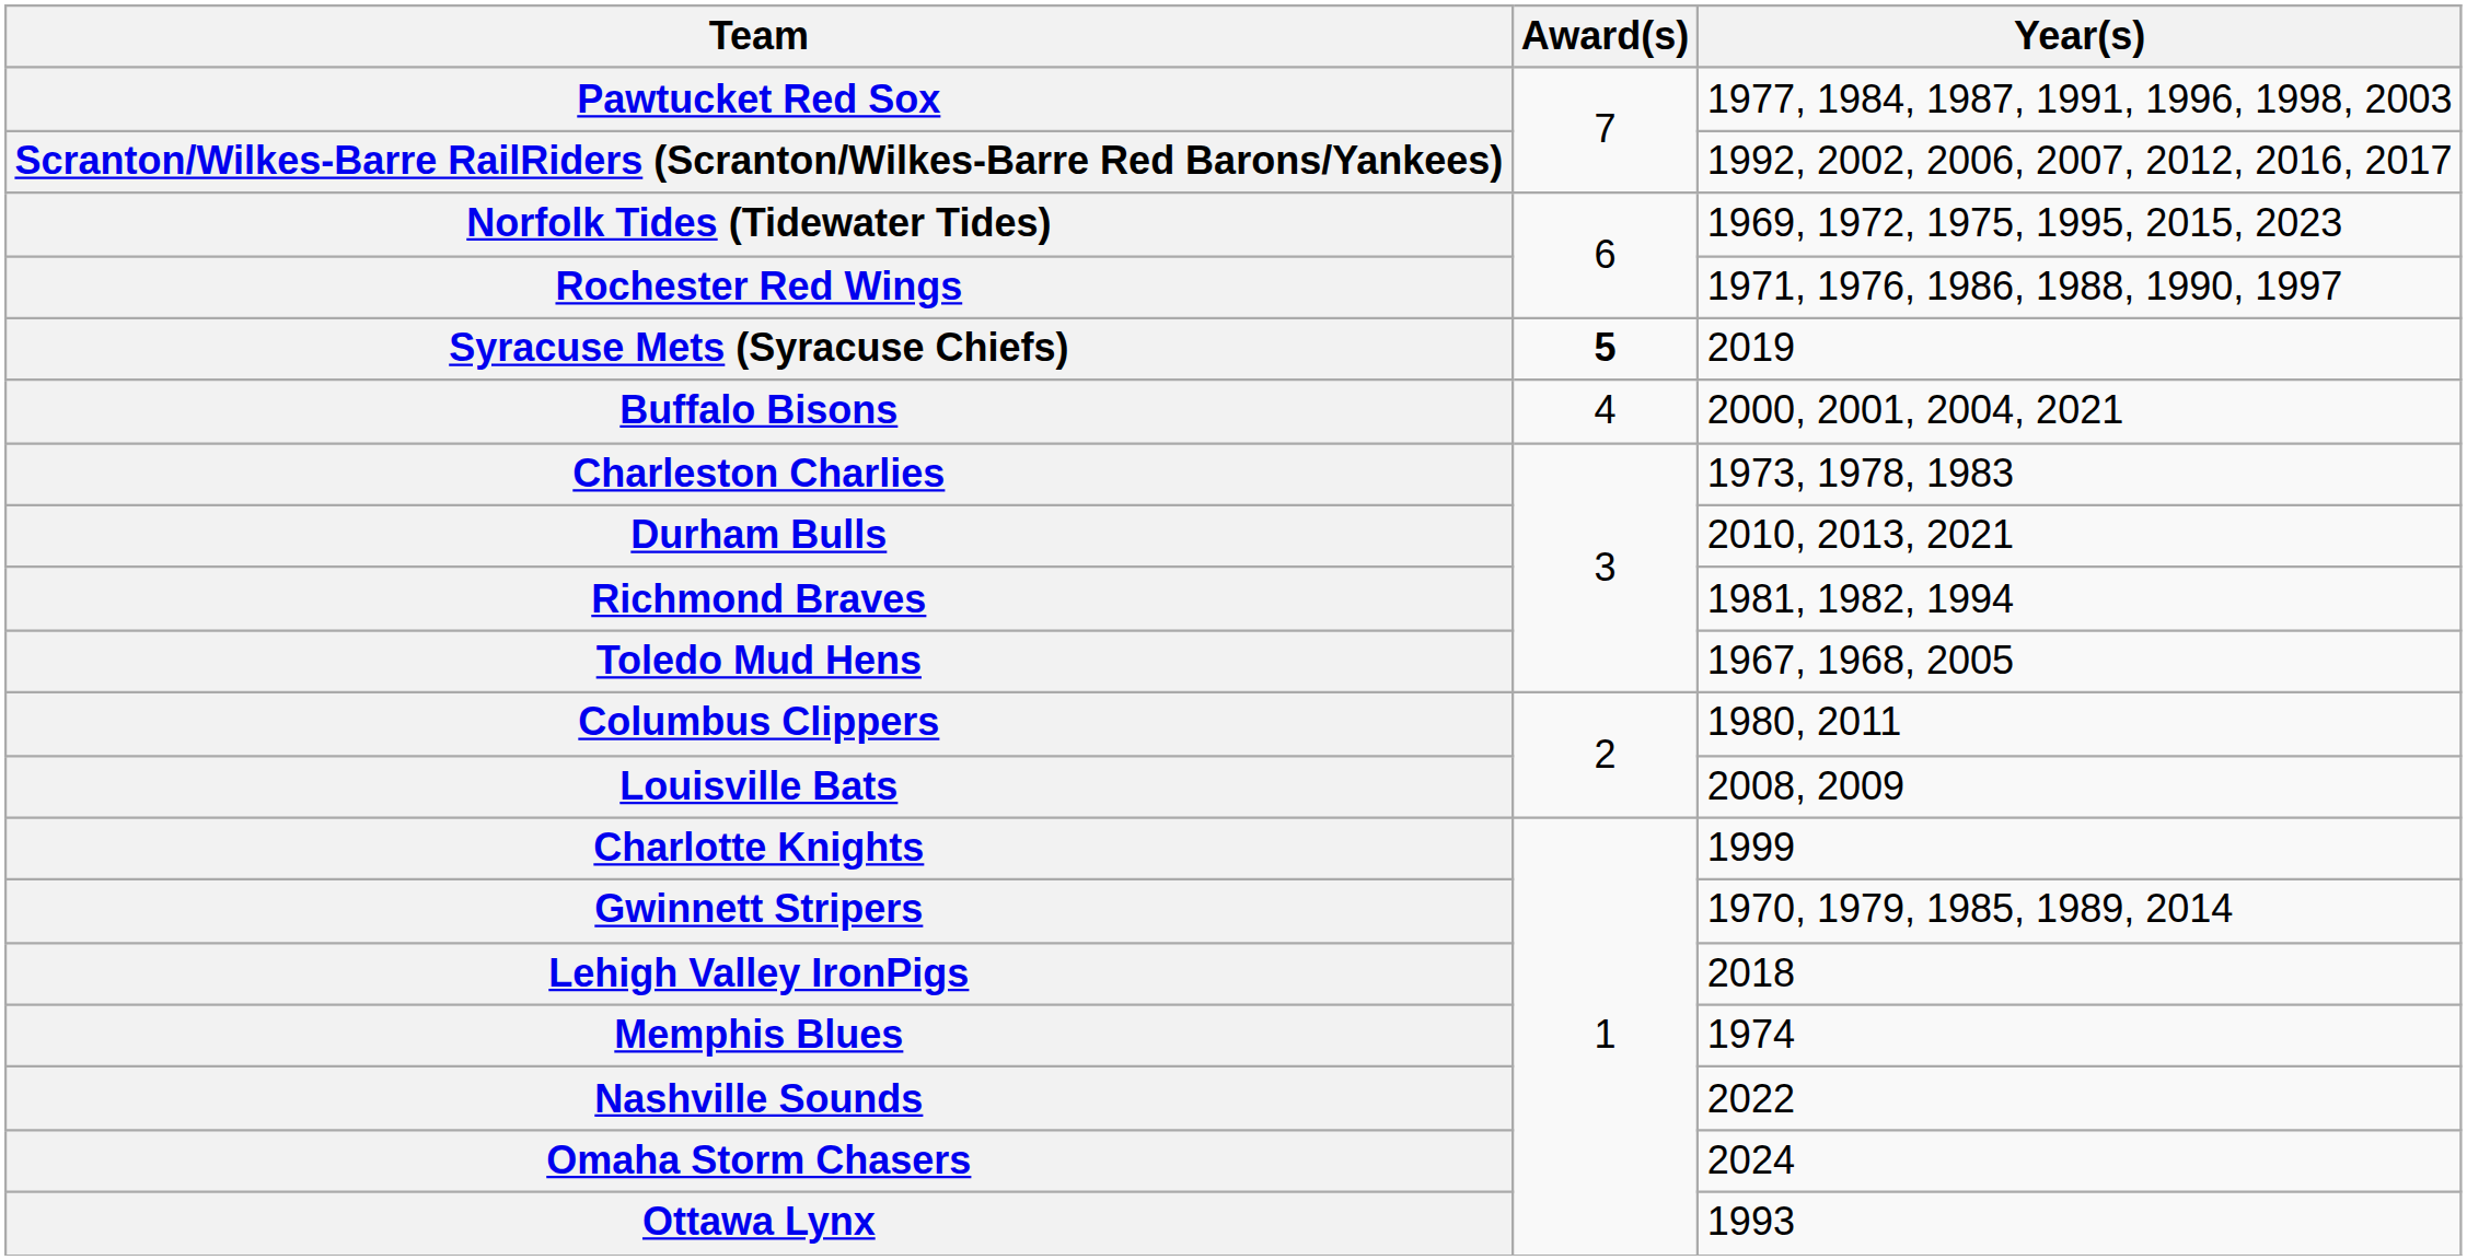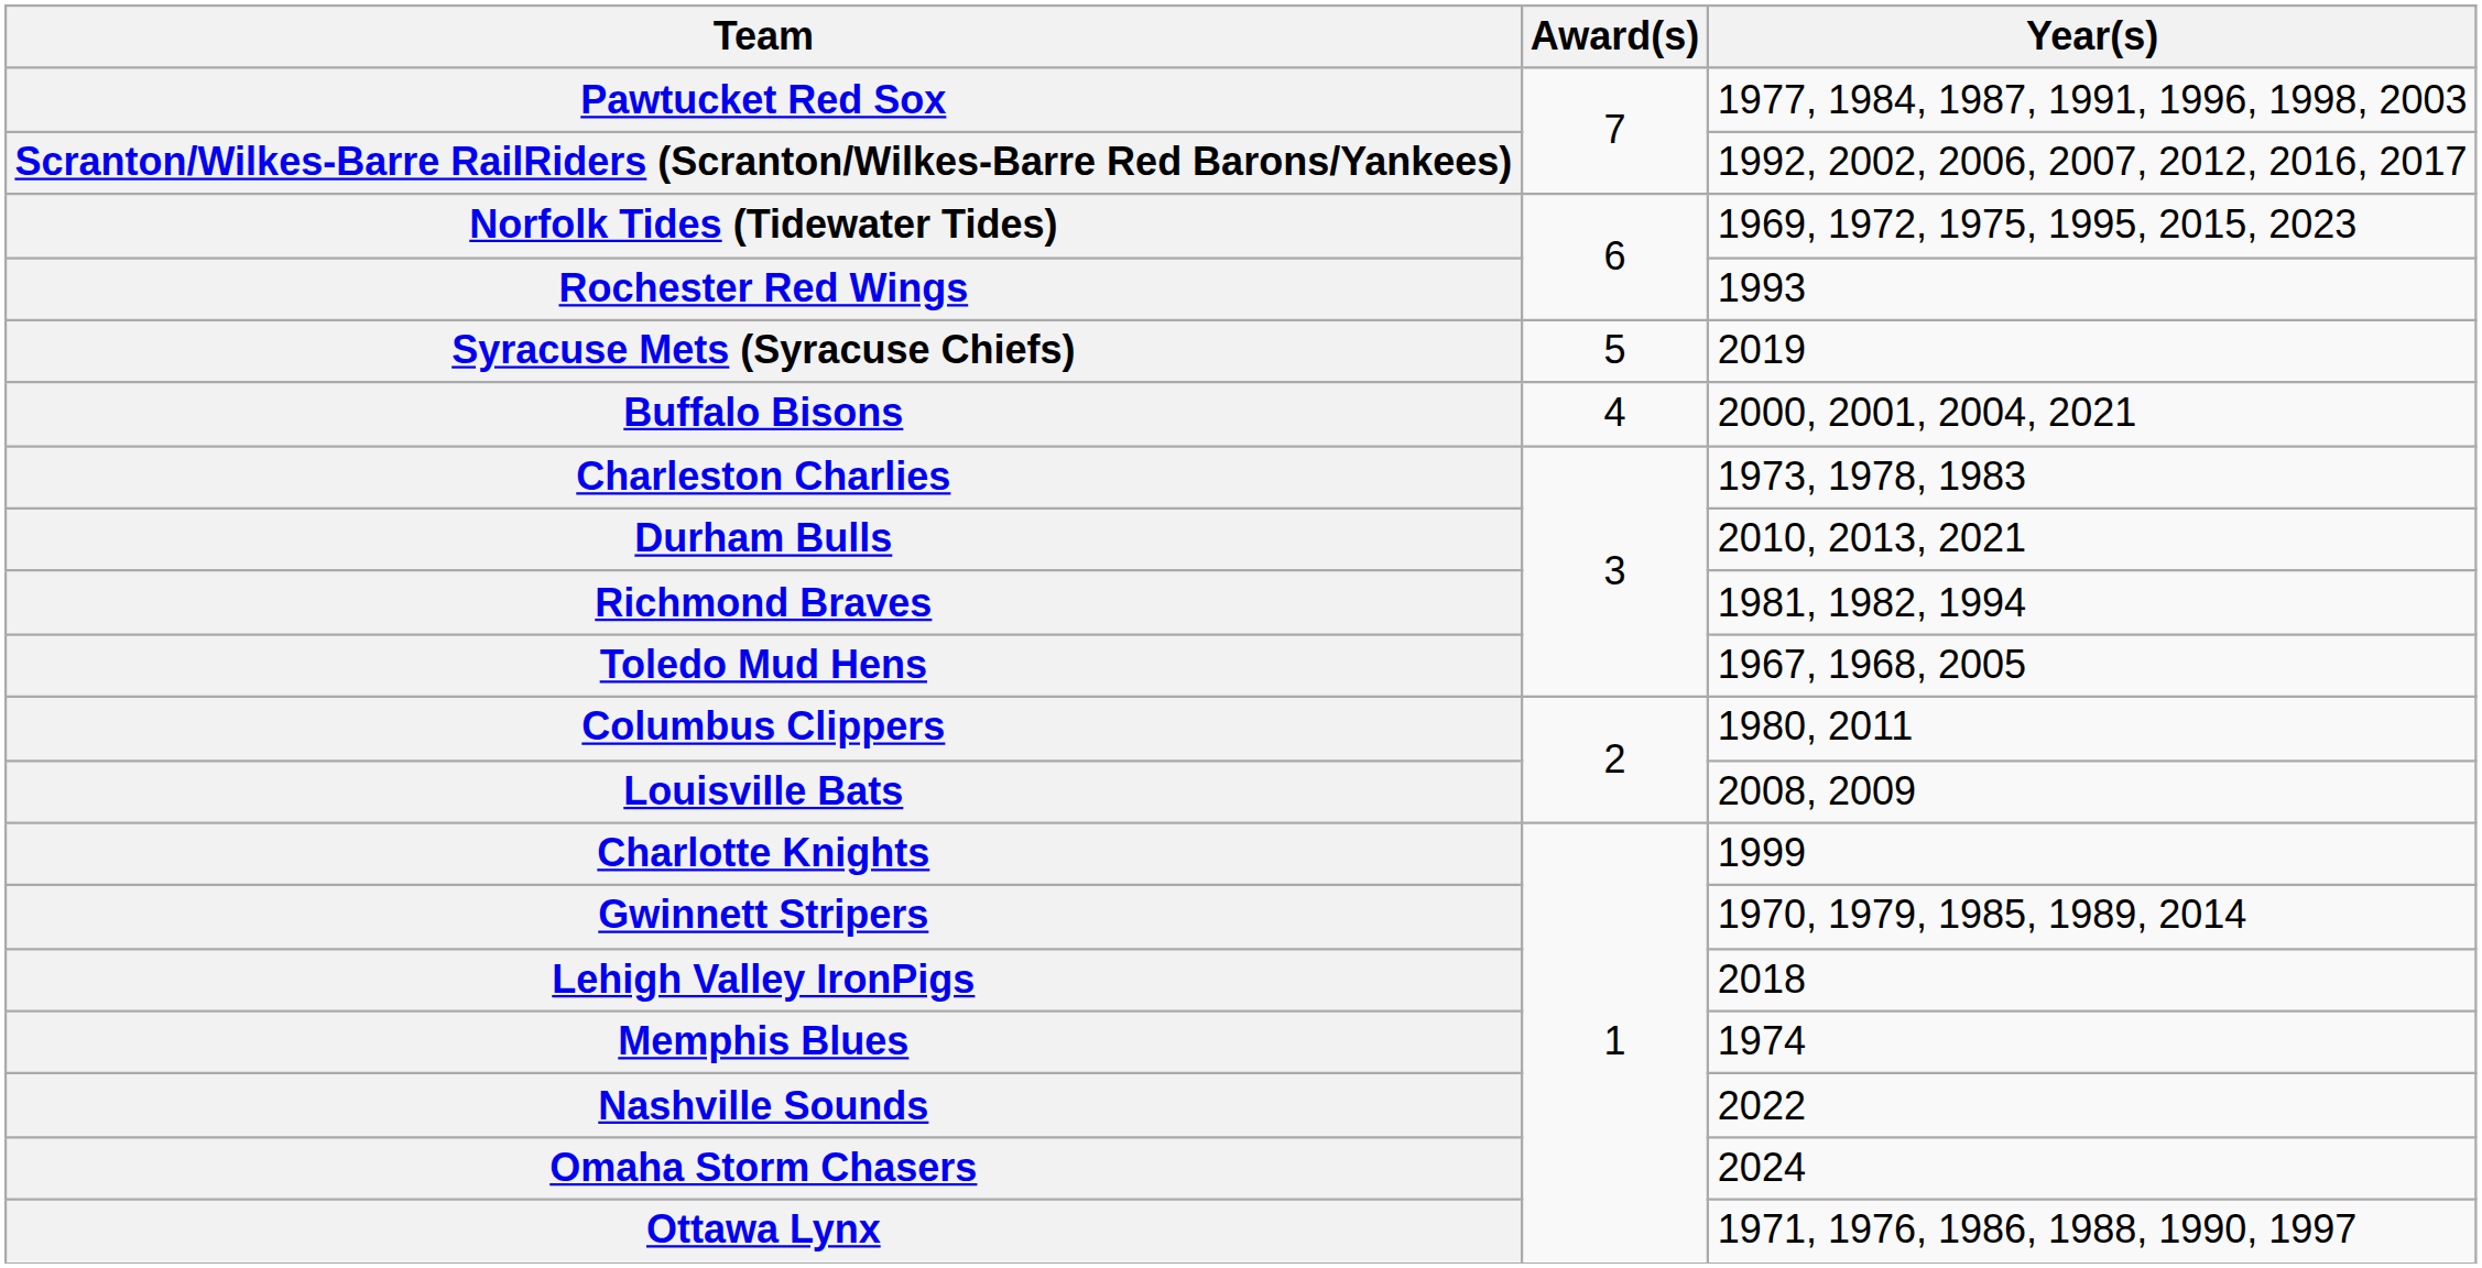Rochester Red Wings | Year(s): 1971, 1976, 1986, 1988, 1990, 1997 -> 1993
Syracuse Mets (Syracuse Chiefs) | Award(s): bold -> normal
Ottawa Lynx | Year(s): 1993 -> 1971, 1976, 1986, 1988, 1990, 1997
